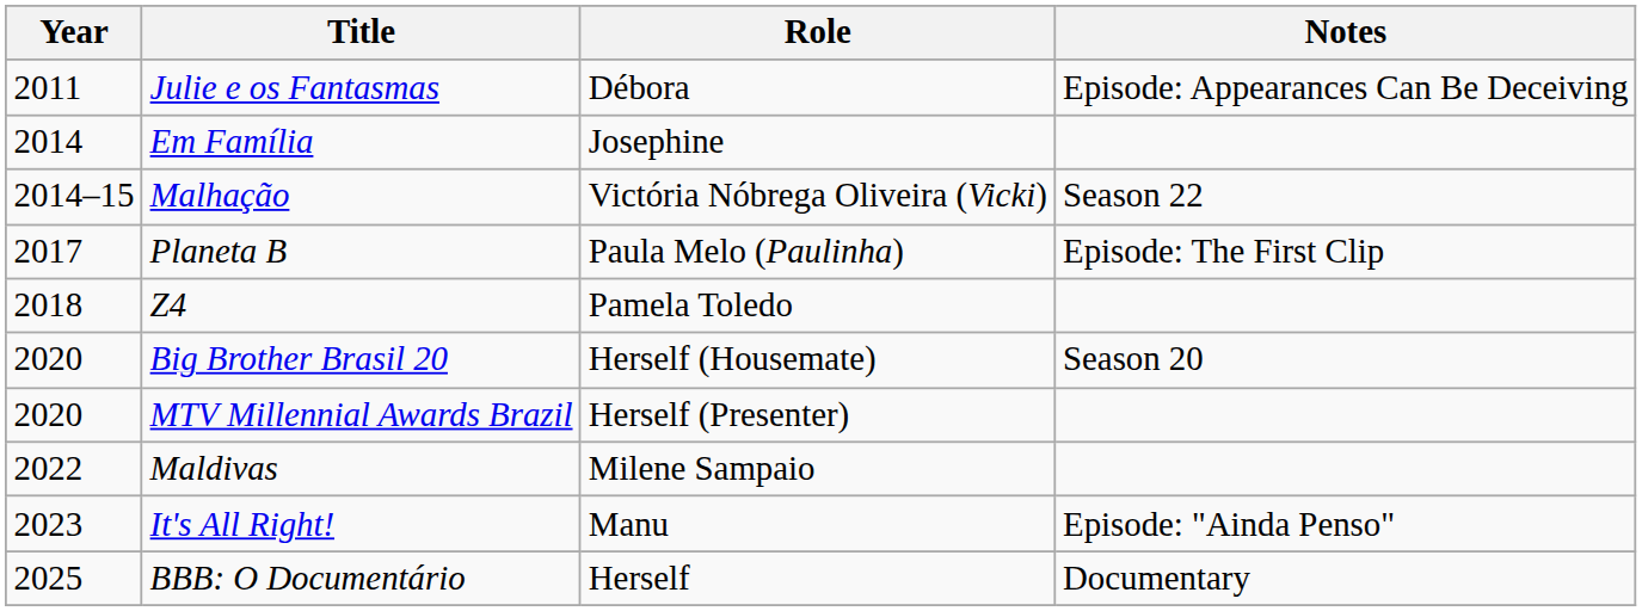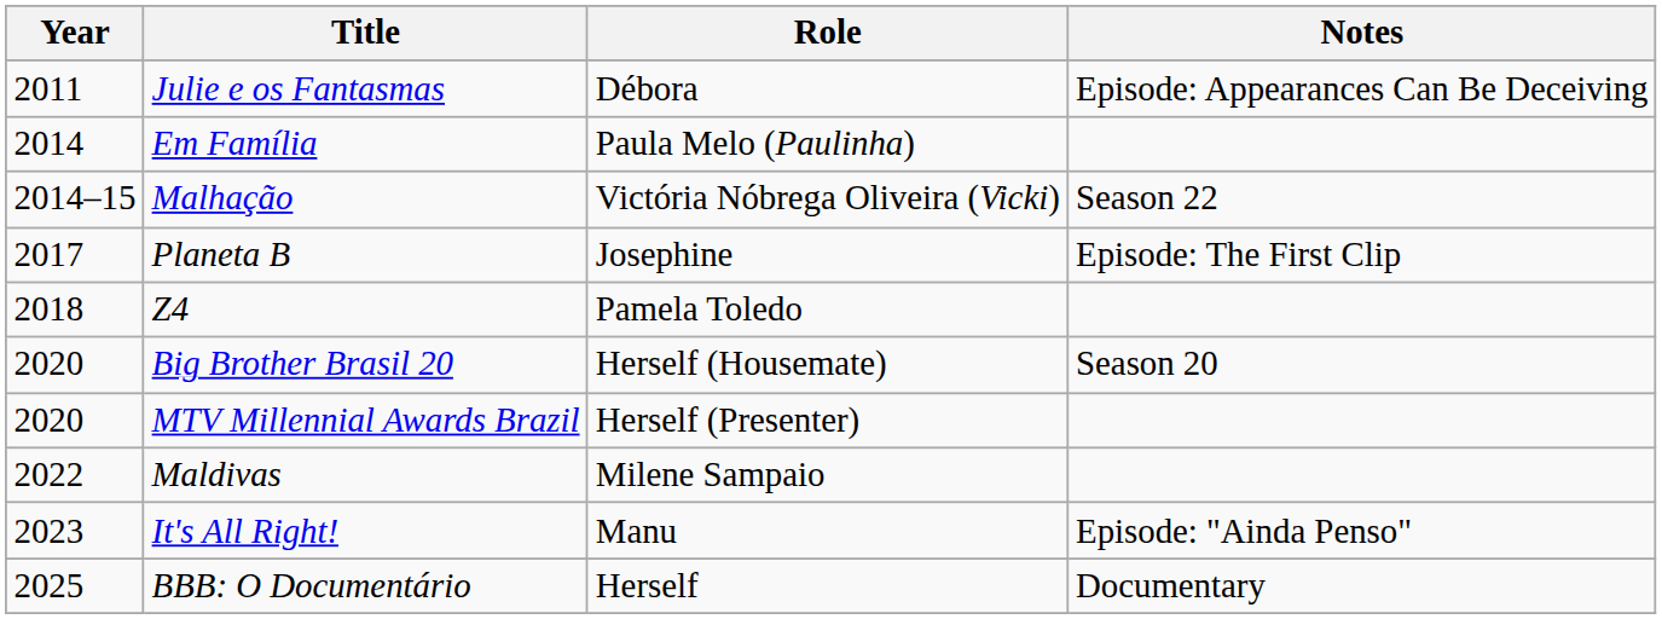Em Família | Role: Josephine -> Paula Melo (Paulinha)
Planeta B | Role: Paula Melo (Paulinha) -> Josephine
